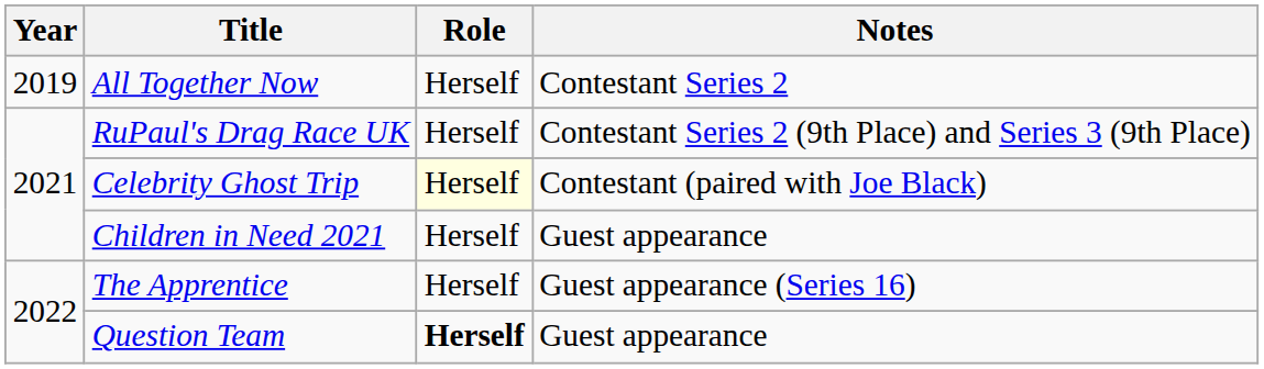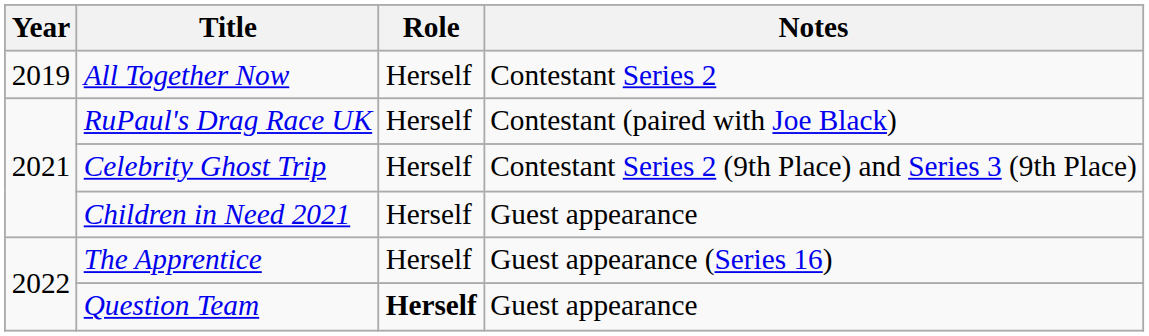RuPaul's Drag Race UK | Notes: Contestant Series 2 (9th Place) and Series 3 (9th Place) -> Contestant (paired with Joe Black)
Celebrity Ghost Trip | Role: lightyellow background -> no background
Celebrity Ghost Trip | Notes: Contestant (paired with Joe Black) -> Contestant Series 2 (9th Place) and Series 3 (9th Place)
